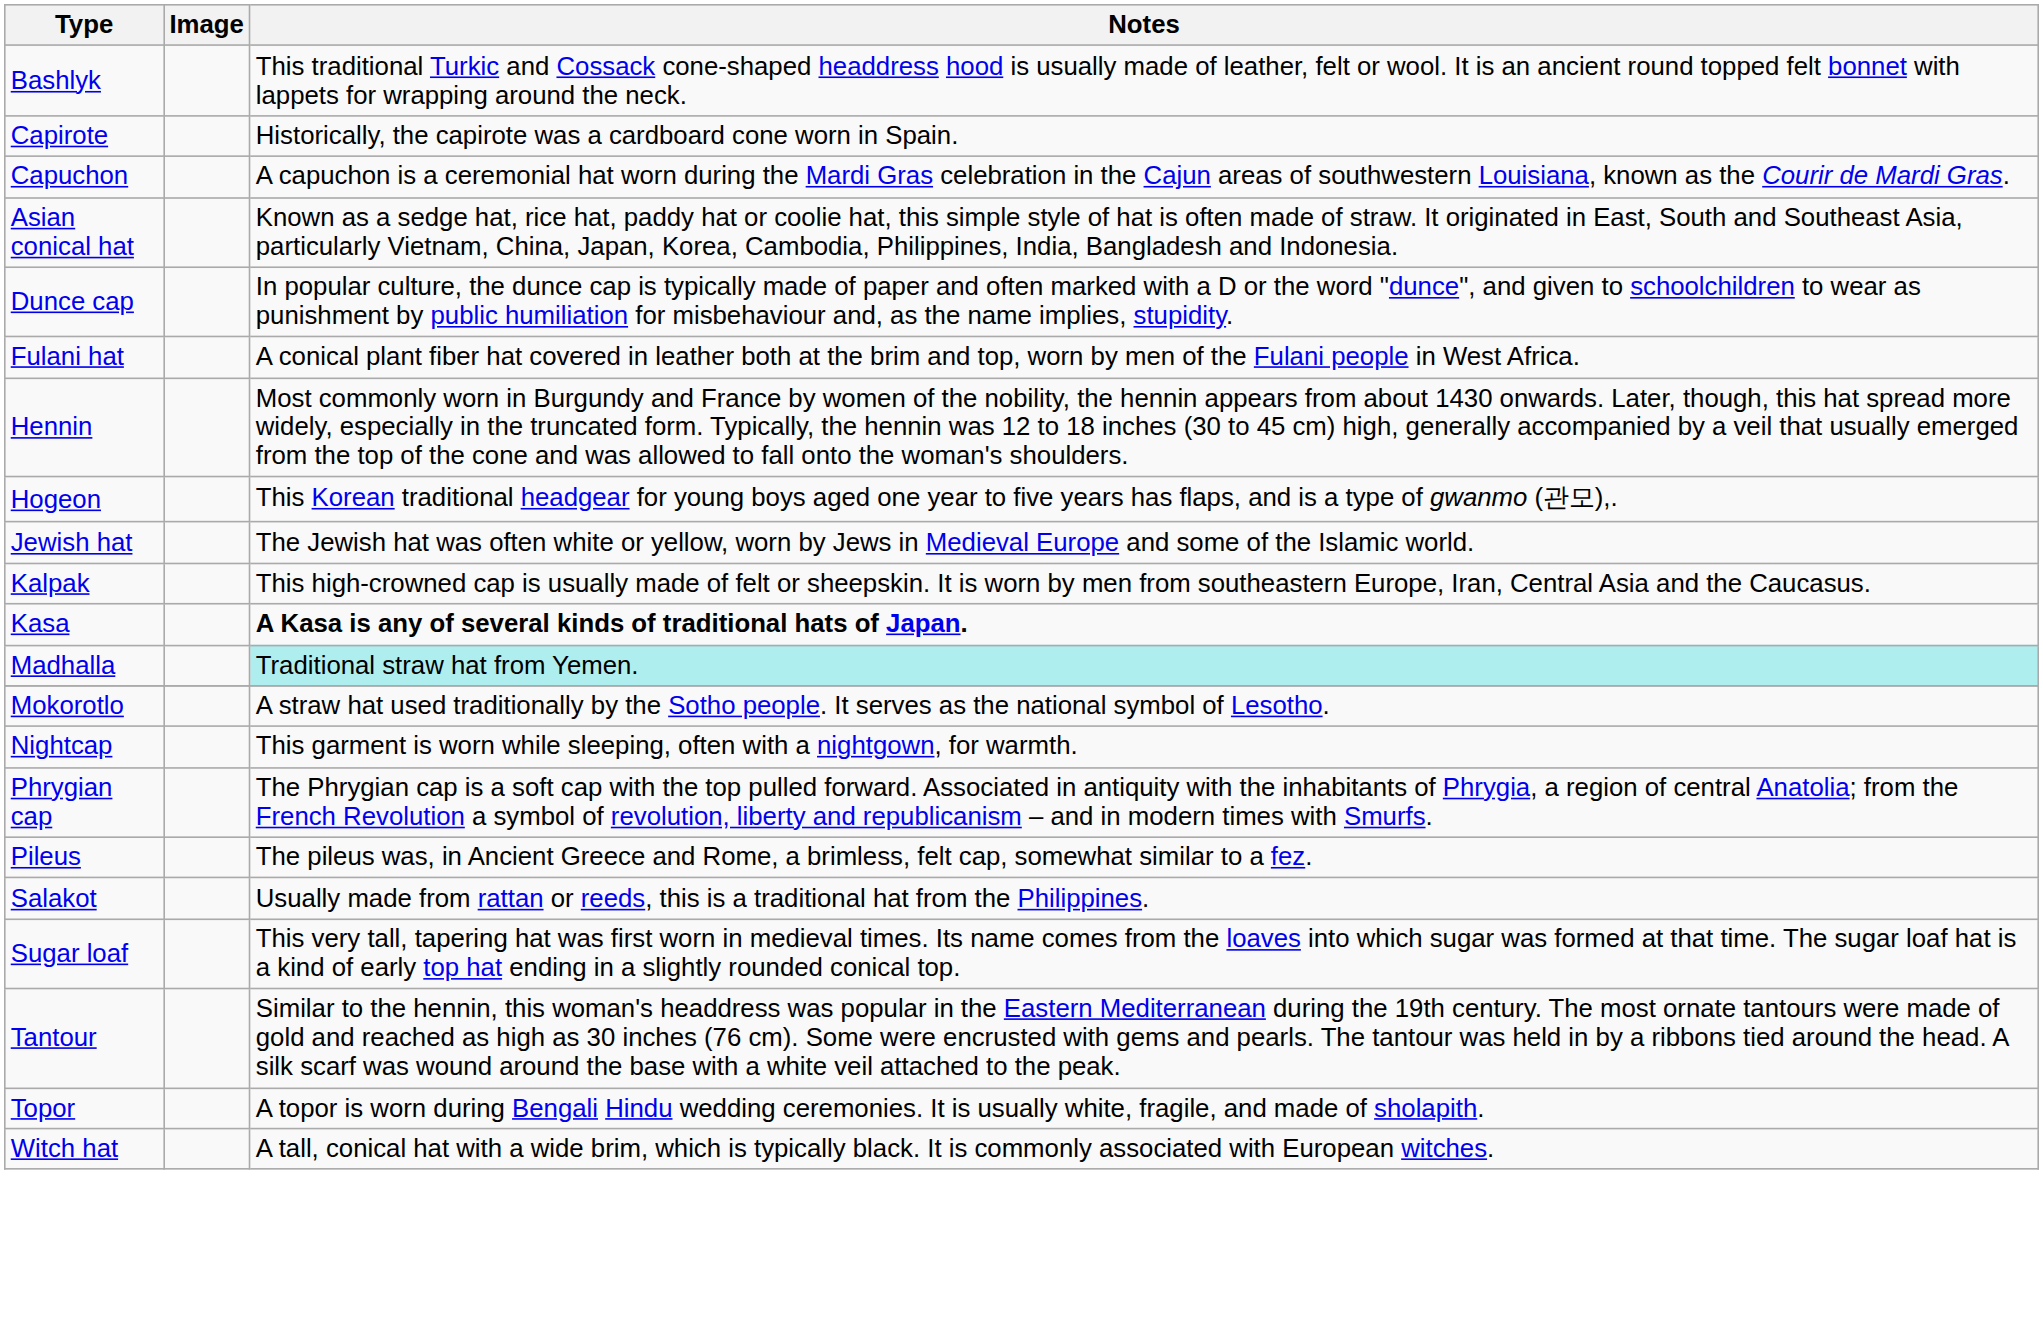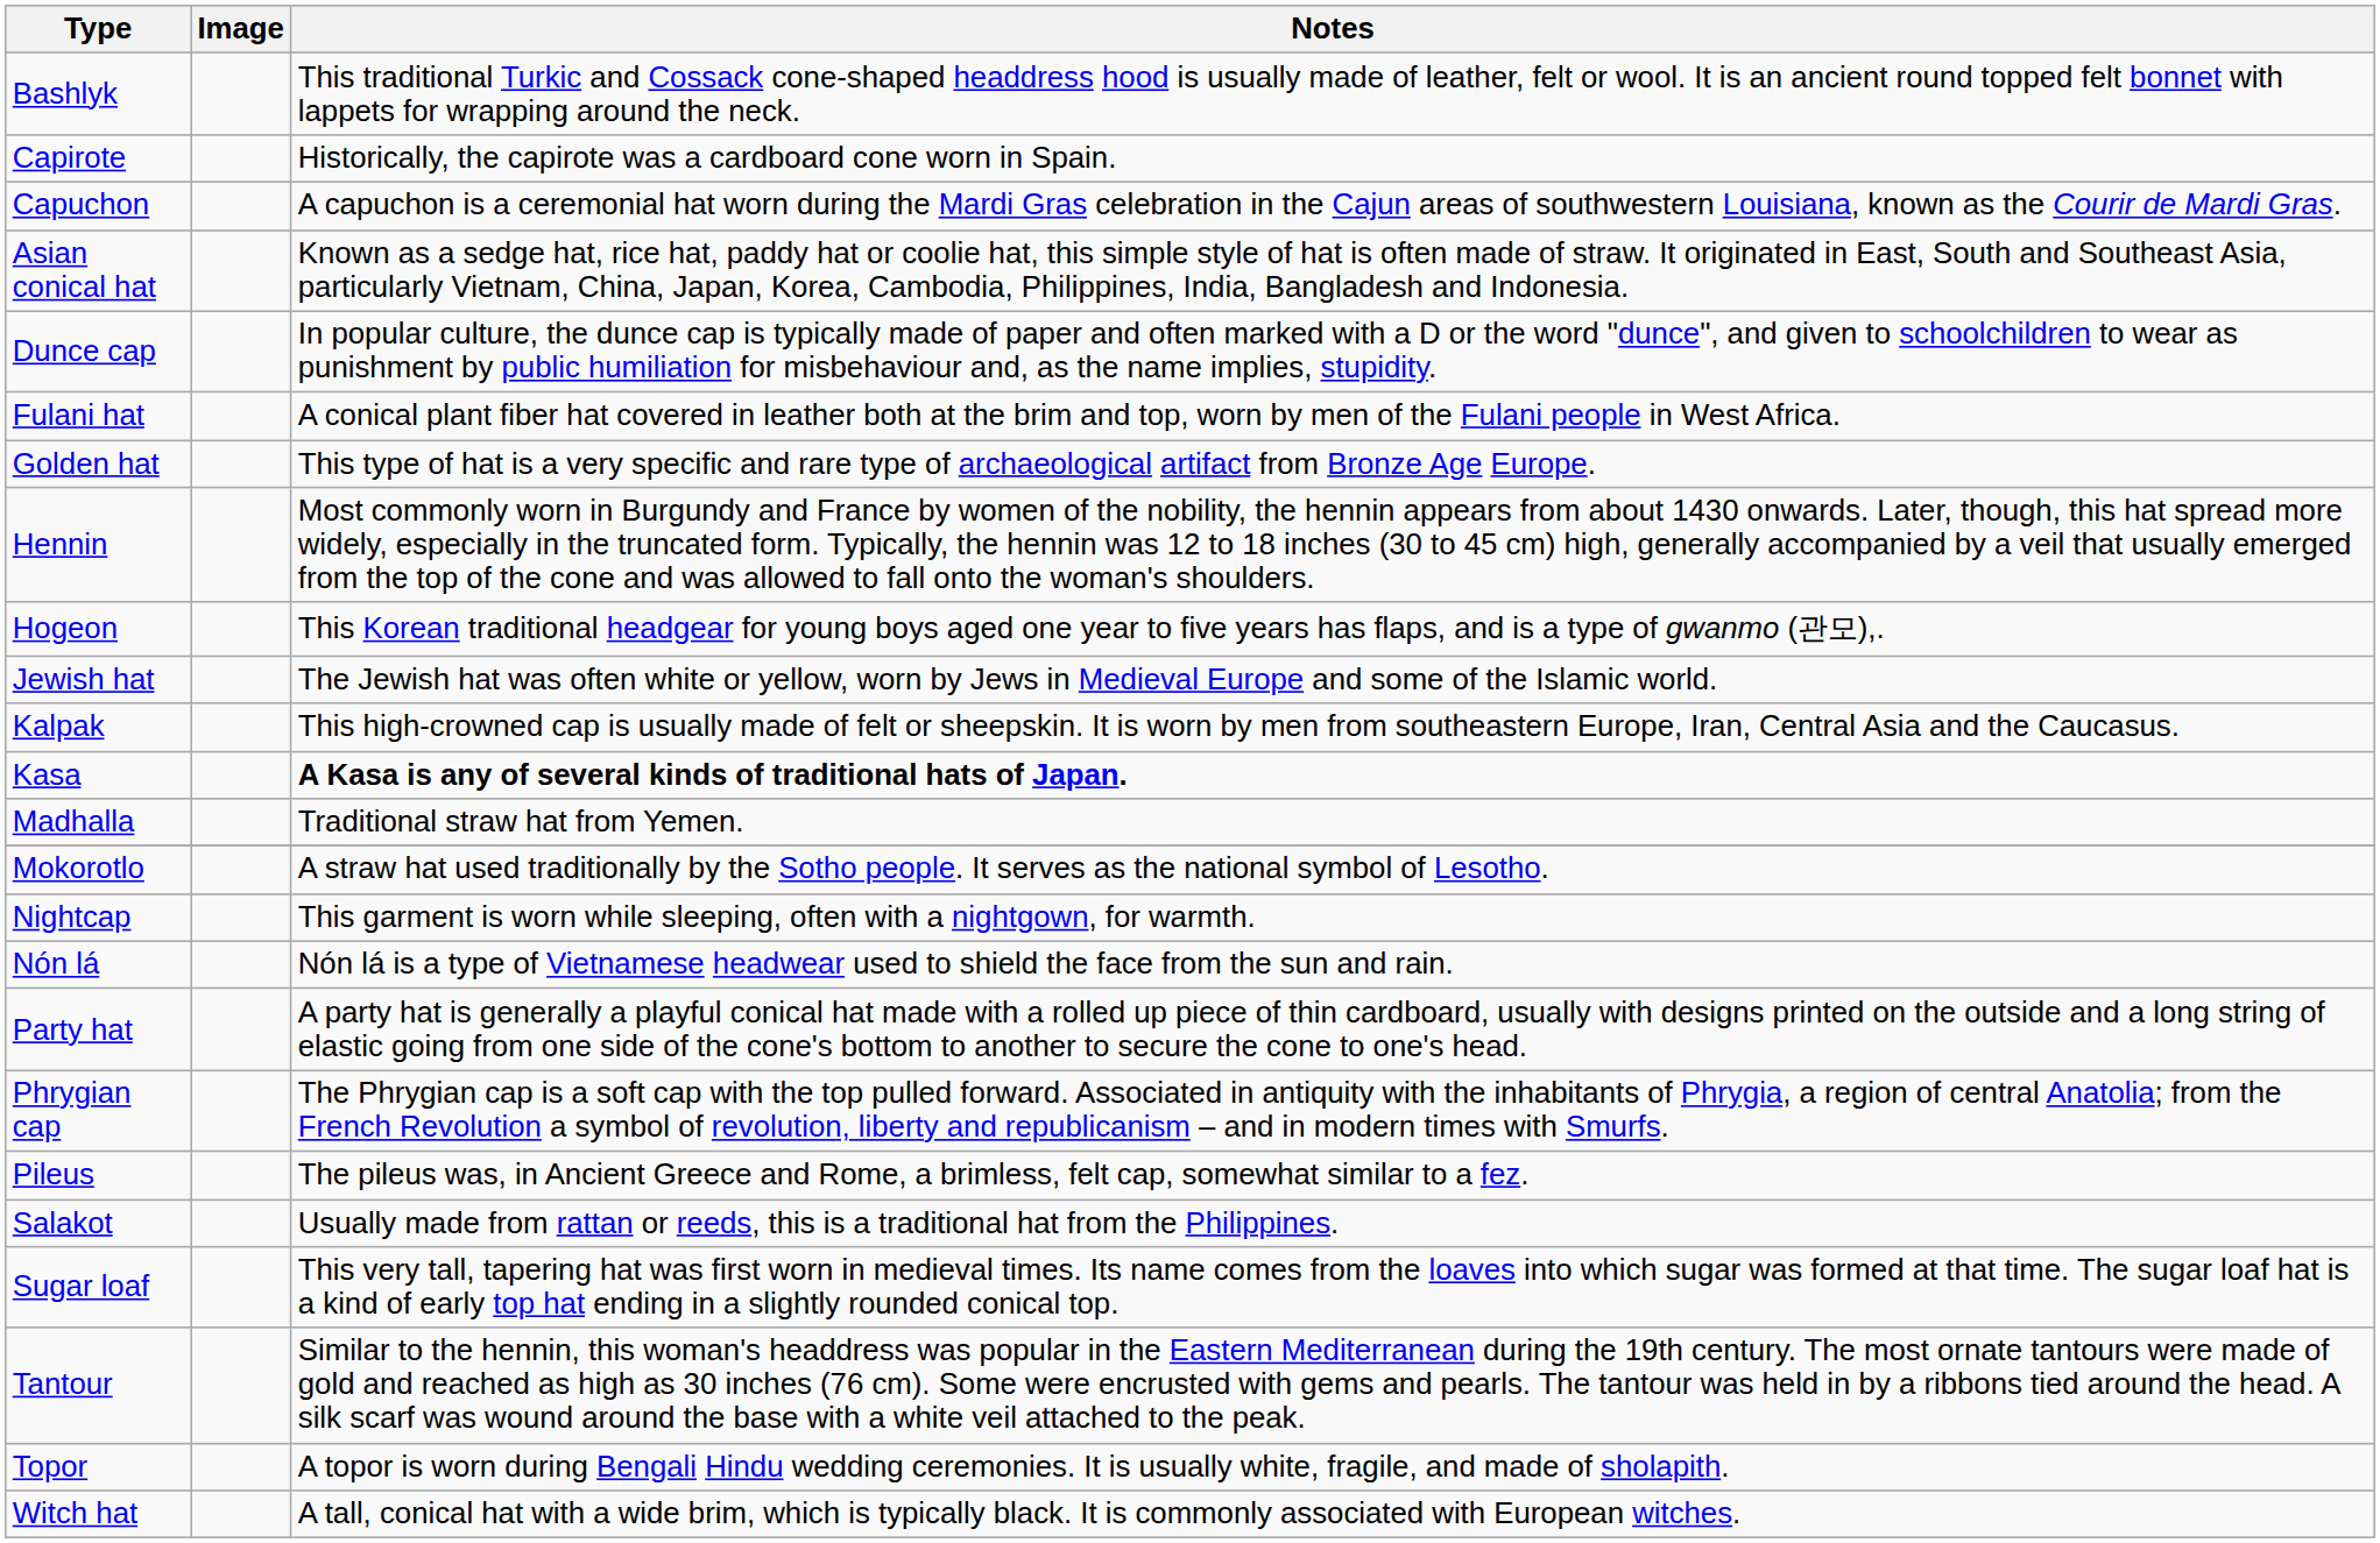+ row: Golden hat | This type of hat is a very specific and rare type of archaeological artifact from Bronze Age Europe.
Madhalla | Notes: paleturquoise background -> no background
+ row: Nón lá | Nón lá is a type of Vietnamese headwear used to shield the face from the sun and rain.
+ row: Party hat | A party hat is generally a playful conical hat made with a rolled up piece of thin cardboard, usually with designs printed on the outside and a long string of elastic going from one side of the cone's bottom to another to secure the cone to one's head.
